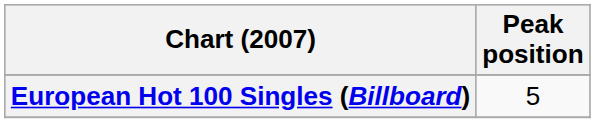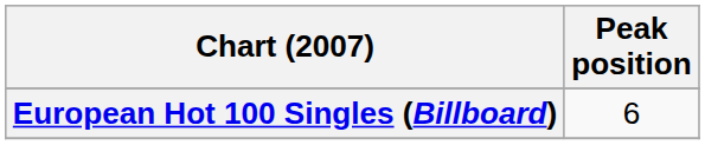European Hot 100 Singles (Billboard) | Peak position: 5 -> 6
